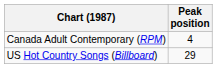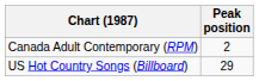Canada Adult Contemporary (RPM) | Peak position: 4 -> 2
